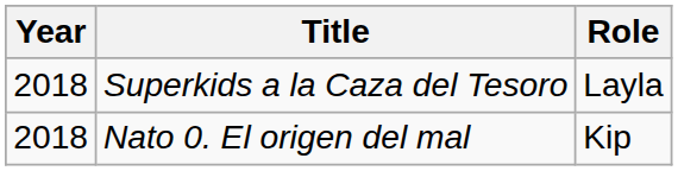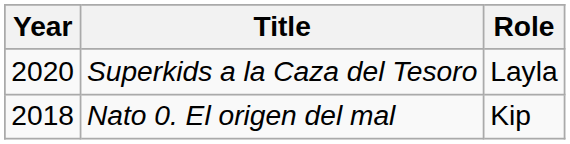Superkids a la Caza del Tesoro | Year: 2018 -> 2020
